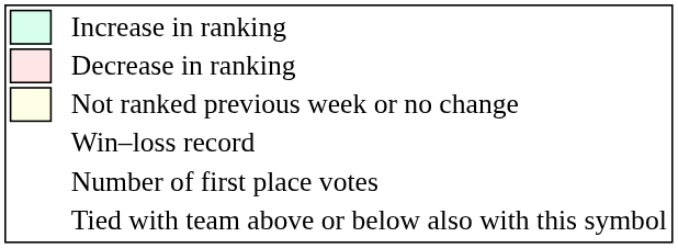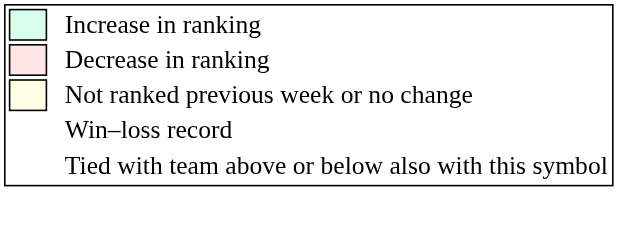- row: Number of first place votes
